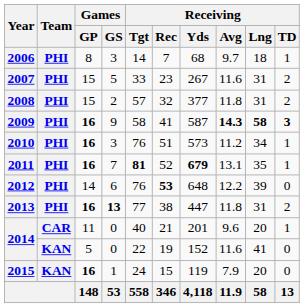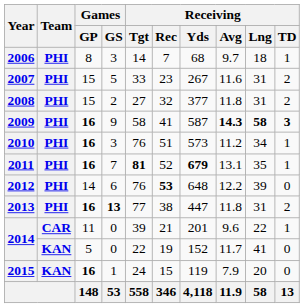2008 | Receiving / Tgt: 57 -> 27
2014 / 11 | Receiving / Tgt: 40 -> 39
2014 / 11 | Receiving / Lng: 20 -> 22
2014 / 5 | Receiving / Avg: 11.6 -> 11.7
